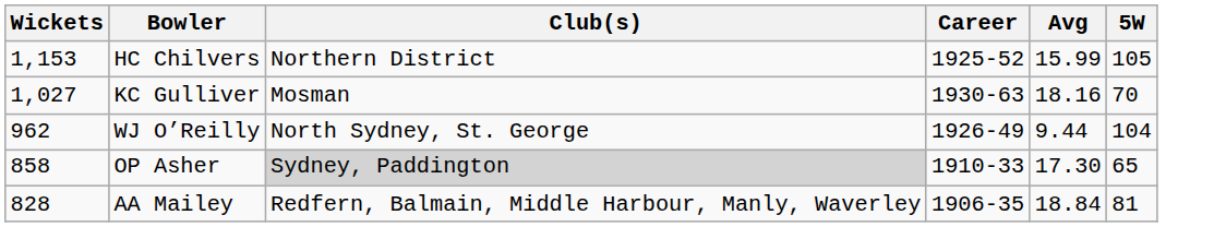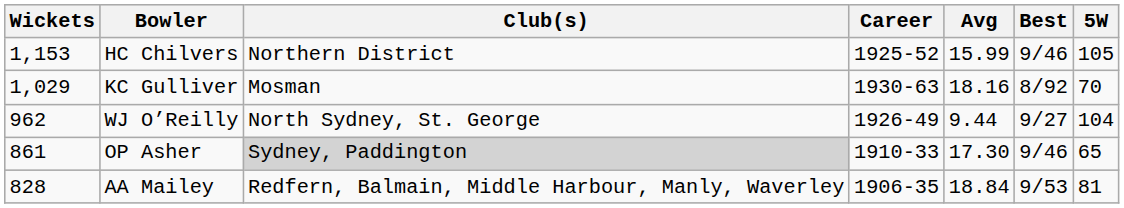+ column: Best | 9/46 | 8/92 | 9/27 | 9/46 | 9/53
KC Gulliver | Wickets: 1,027 -> 1,029
OP Asher | Wickets: 858 -> 861
